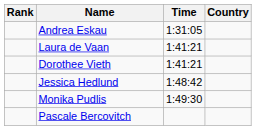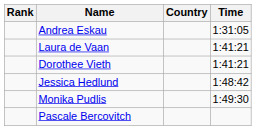columns swapped: Country <-> Time
